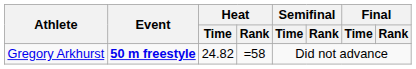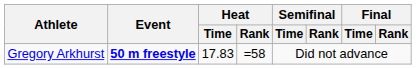Gregory Arkhurst | Heat / Time: 24.82 -> 17.83
